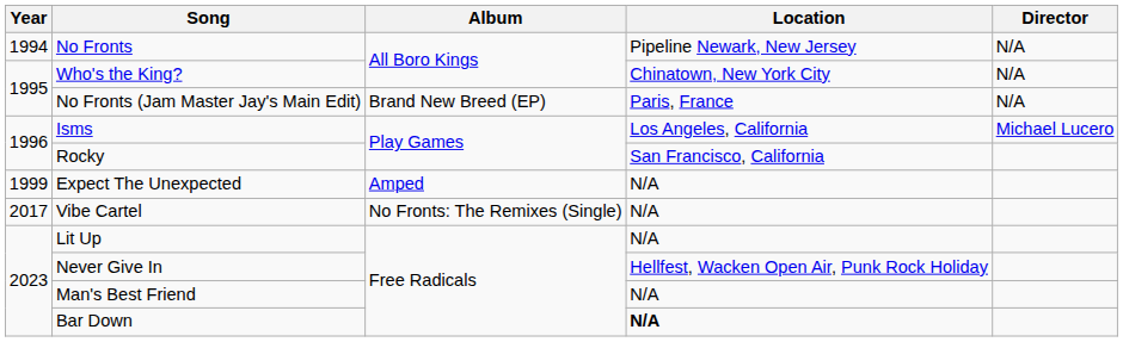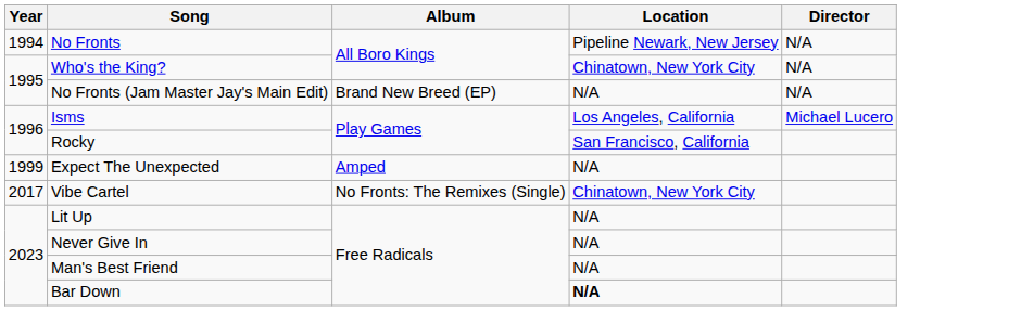No Fronts (Jam Master Jay's Main Edit) | Location: Paris, France -> N/A
Vibe Cartel | Location: N/A -> Chinatown, New York City
Never Give In | Location: Hellfest, Wacken Open Air, Punk Rock Holiday -> N/A
